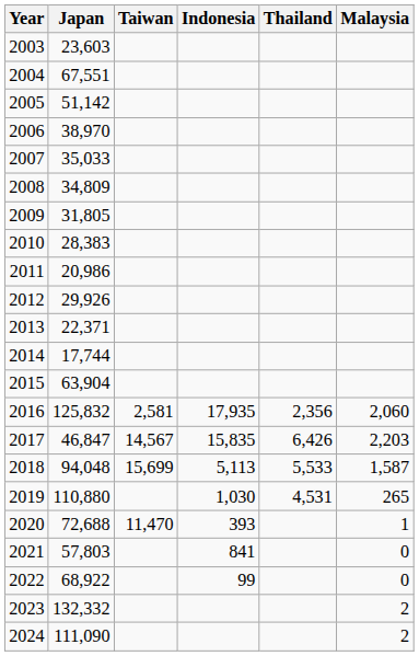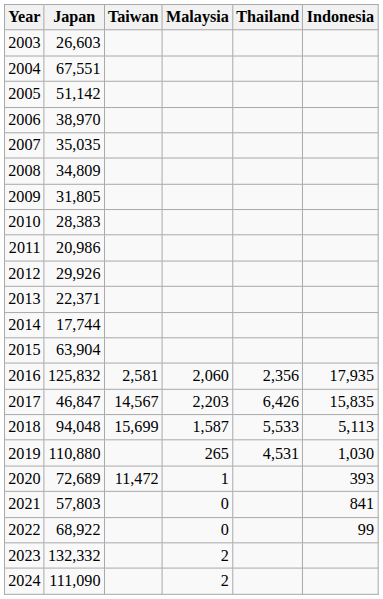columns swapped: Indonesia <-> Malaysia
2003 | Japan: 23,603 -> 26,603
2007 | Japan: 35,033 -> 35,035
2020 | Japan: 72,688 -> 72,689
2020 | Taiwan: 11,470 -> 11,472
